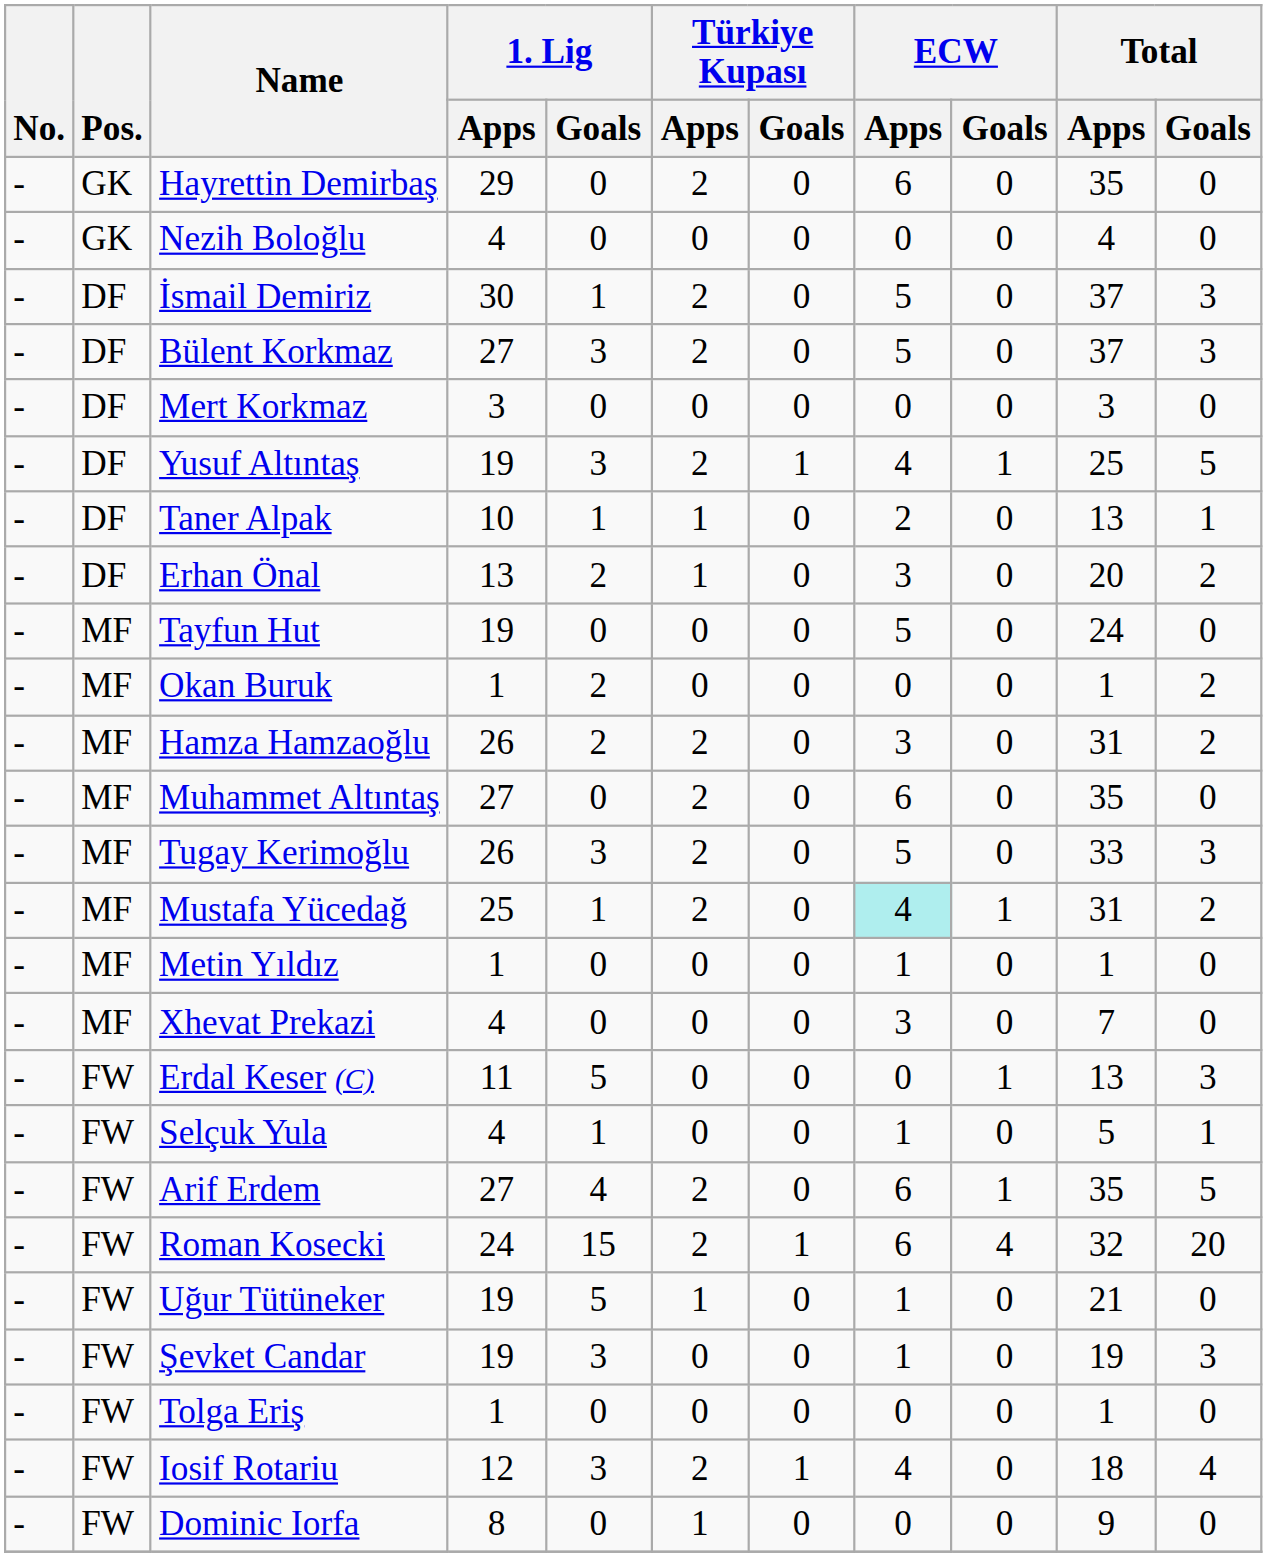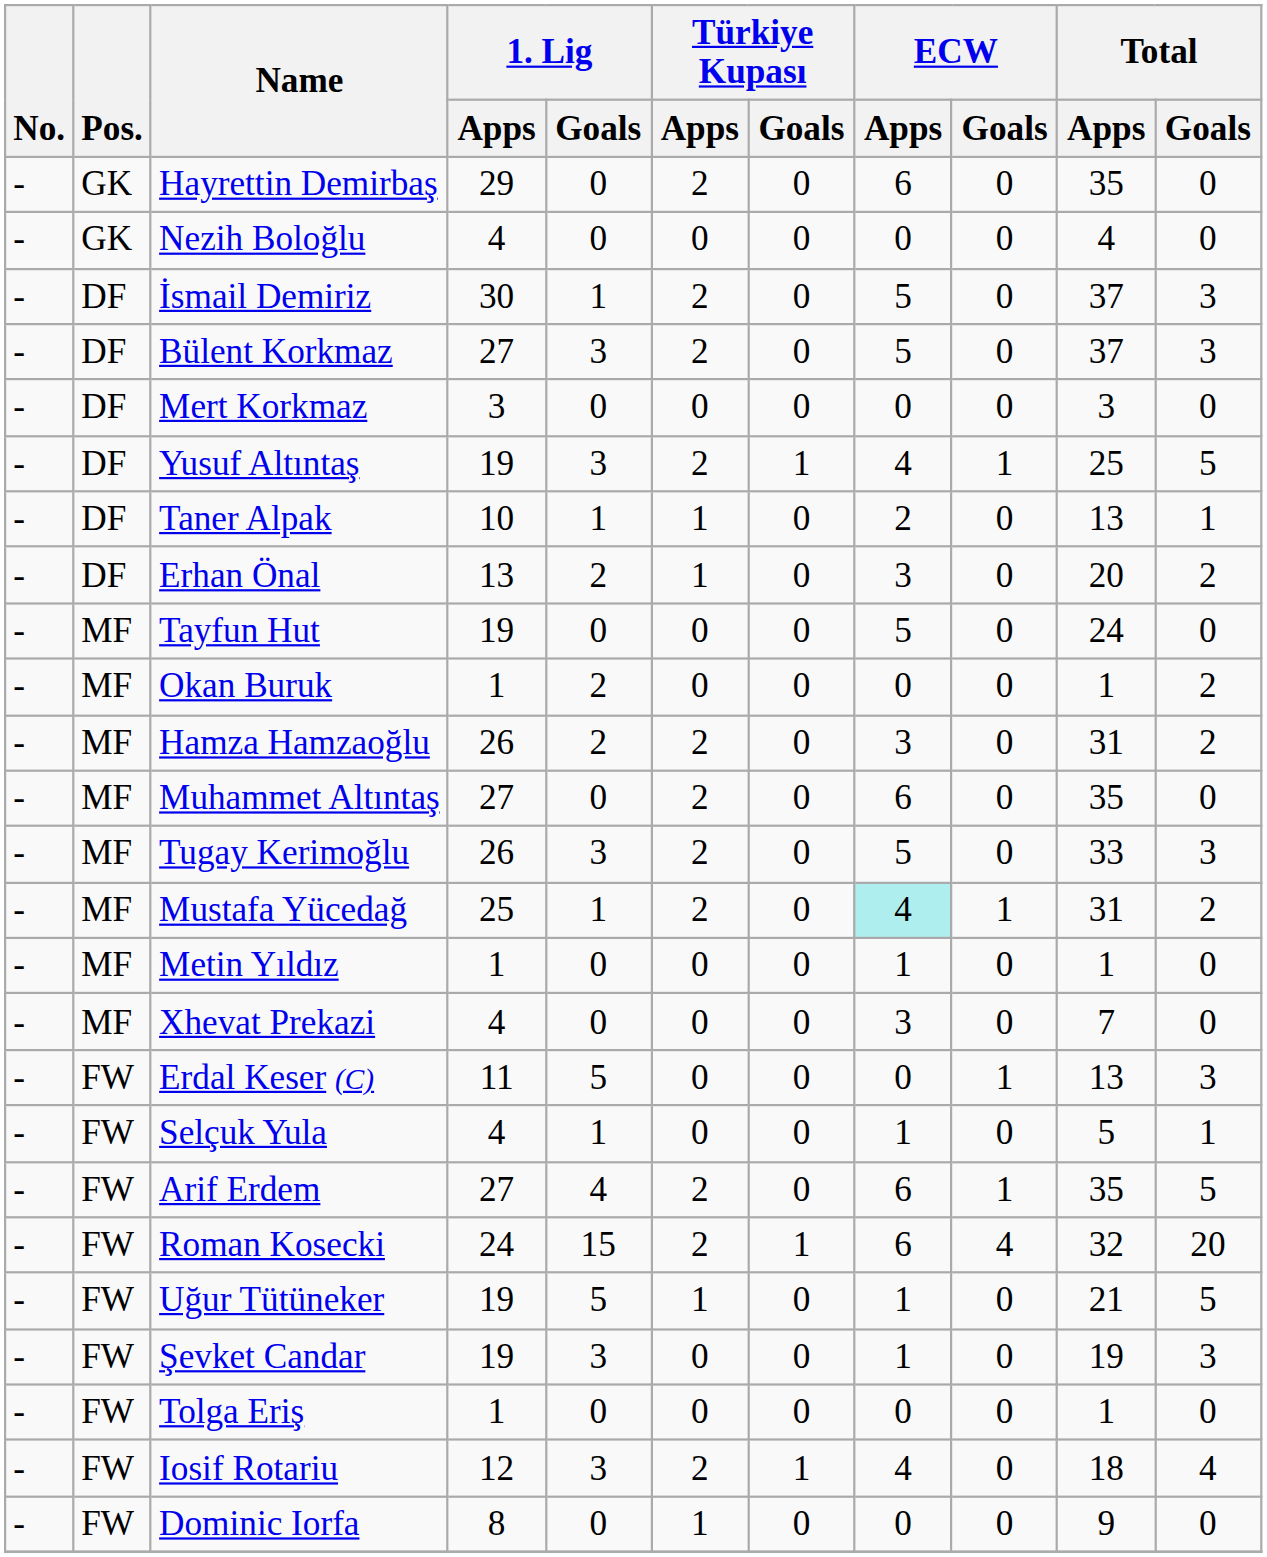Uğur Tütüneker | Total / Goals: 0 -> 5
